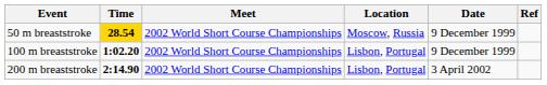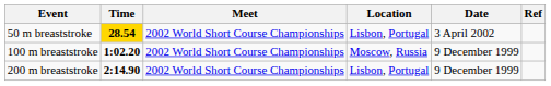50 m breaststroke | Location: Moscow, Russia -> Lisbon, Portugal
50 m breaststroke | Date: 9 December 1999 -> 3 April 2002
100 m breaststroke | Location: Lisbon, Portugal -> Moscow, Russia
200 m breaststroke | Date: 3 April 2002 -> 9 December 1999
